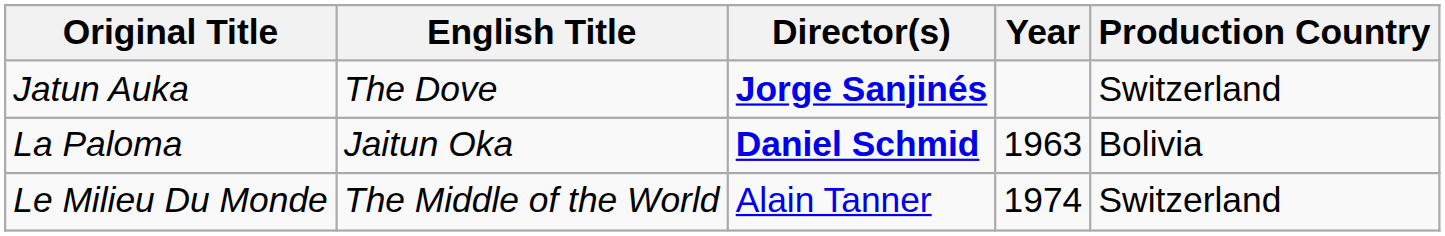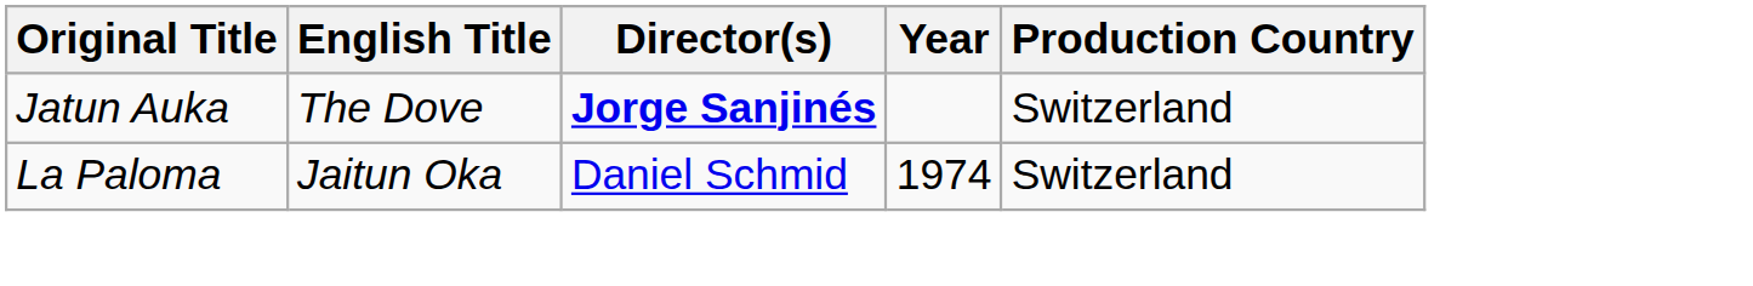La Paloma | Director(s): bold -> normal
La Paloma | Year: 1963 -> 1974
La Paloma | Production Country: Bolivia -> Switzerland
- row: Le Milieu Du Monde | The Middle of the World | Alain Tanner | 1974 | Switzerland
